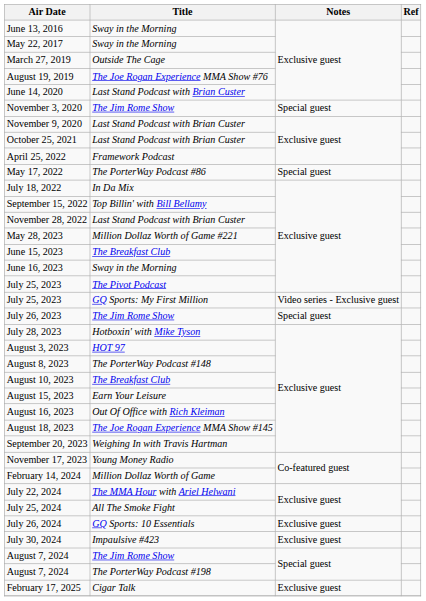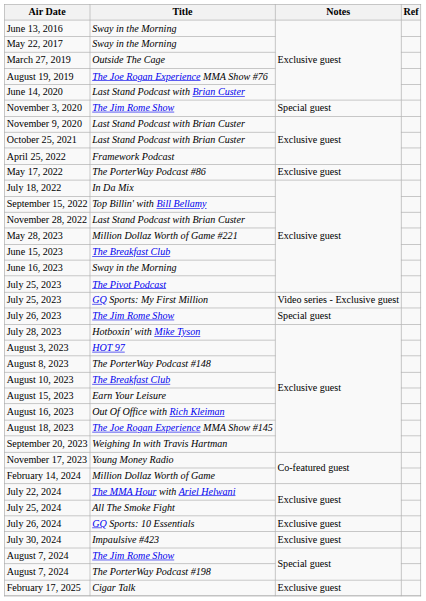May 17, 2022 | Notes: Special guest -> Exclusive guest
